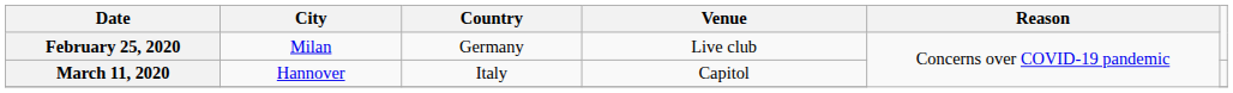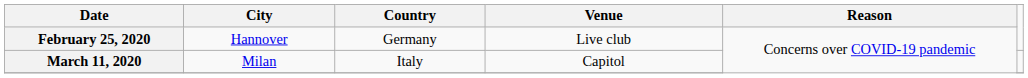February 25, 2020 | City: Milan -> Hannover
March 11, 2020 | City: Hannover -> Milan
